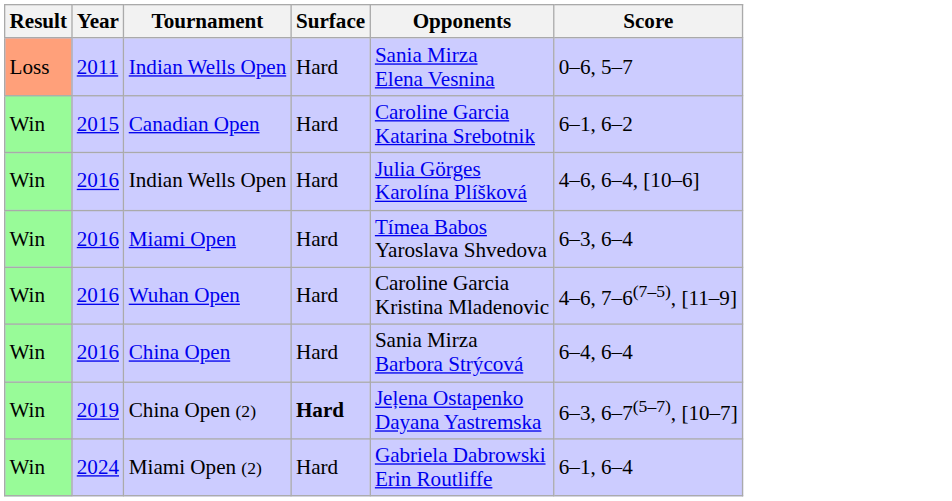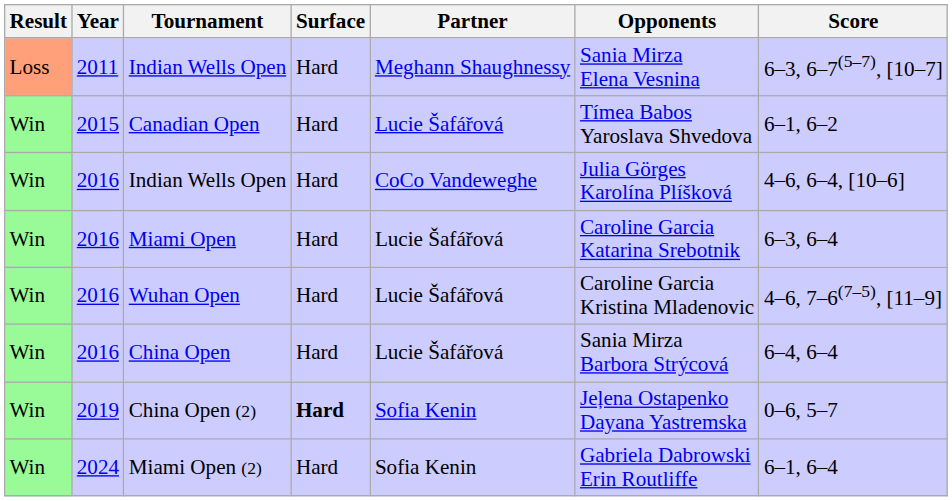+ column: Partner | Meghann Shaughnessy | Lucie Šafářová | CoCo Vandeweghe | Lucie Šafářová | Lucie Šafářová | Lucie Šafářová | Sofia Kenin | Sofia Kenin
2011 / Indian Wells Open | Score: 0–6, 5–7 -> 6–3, 6–7(5–7), [10–7]
Canadian Open | Opponents: Caroline Garcia Katarina Srebotnik -> Tímea Babos Yaroslava Shvedova
Miami Open | Opponents: Tímea Babos Yaroslava Shvedova -> Caroline Garcia Katarina Srebotnik
China Open (2) | Score: 6–3, 6–7(5–7), [10–7] -> 0–6, 5–7
